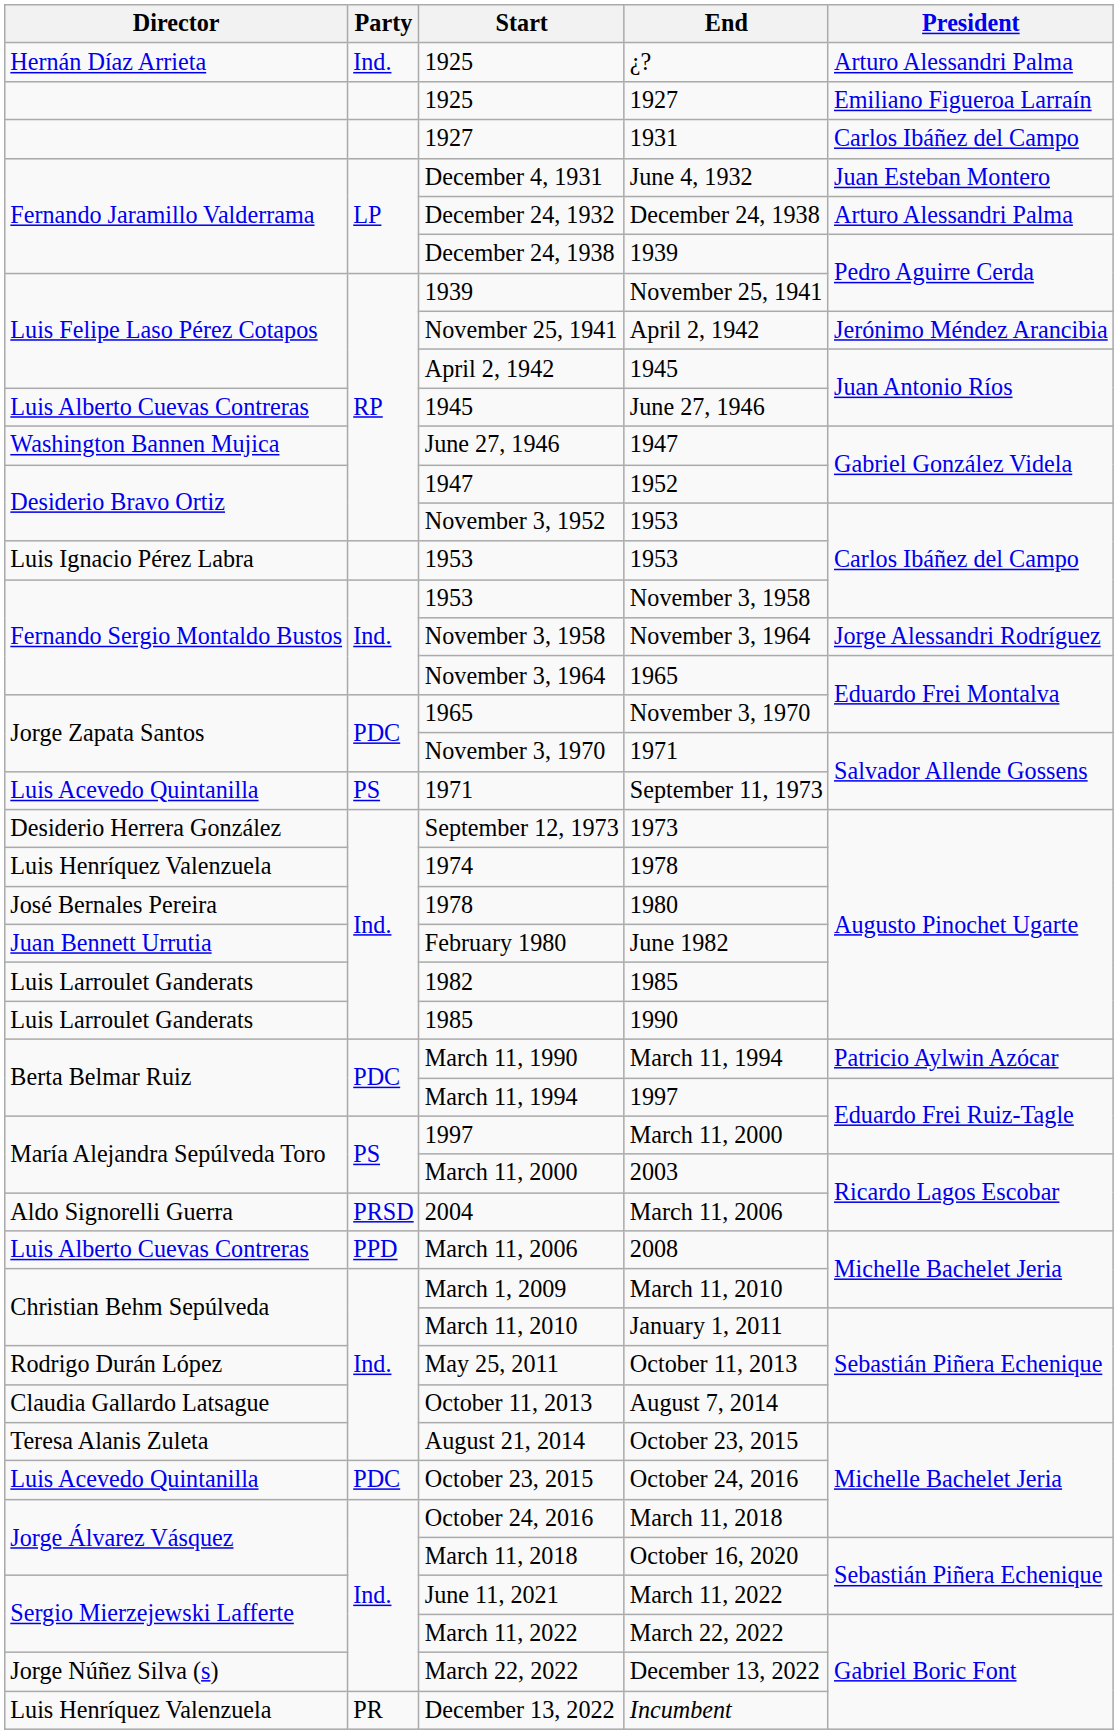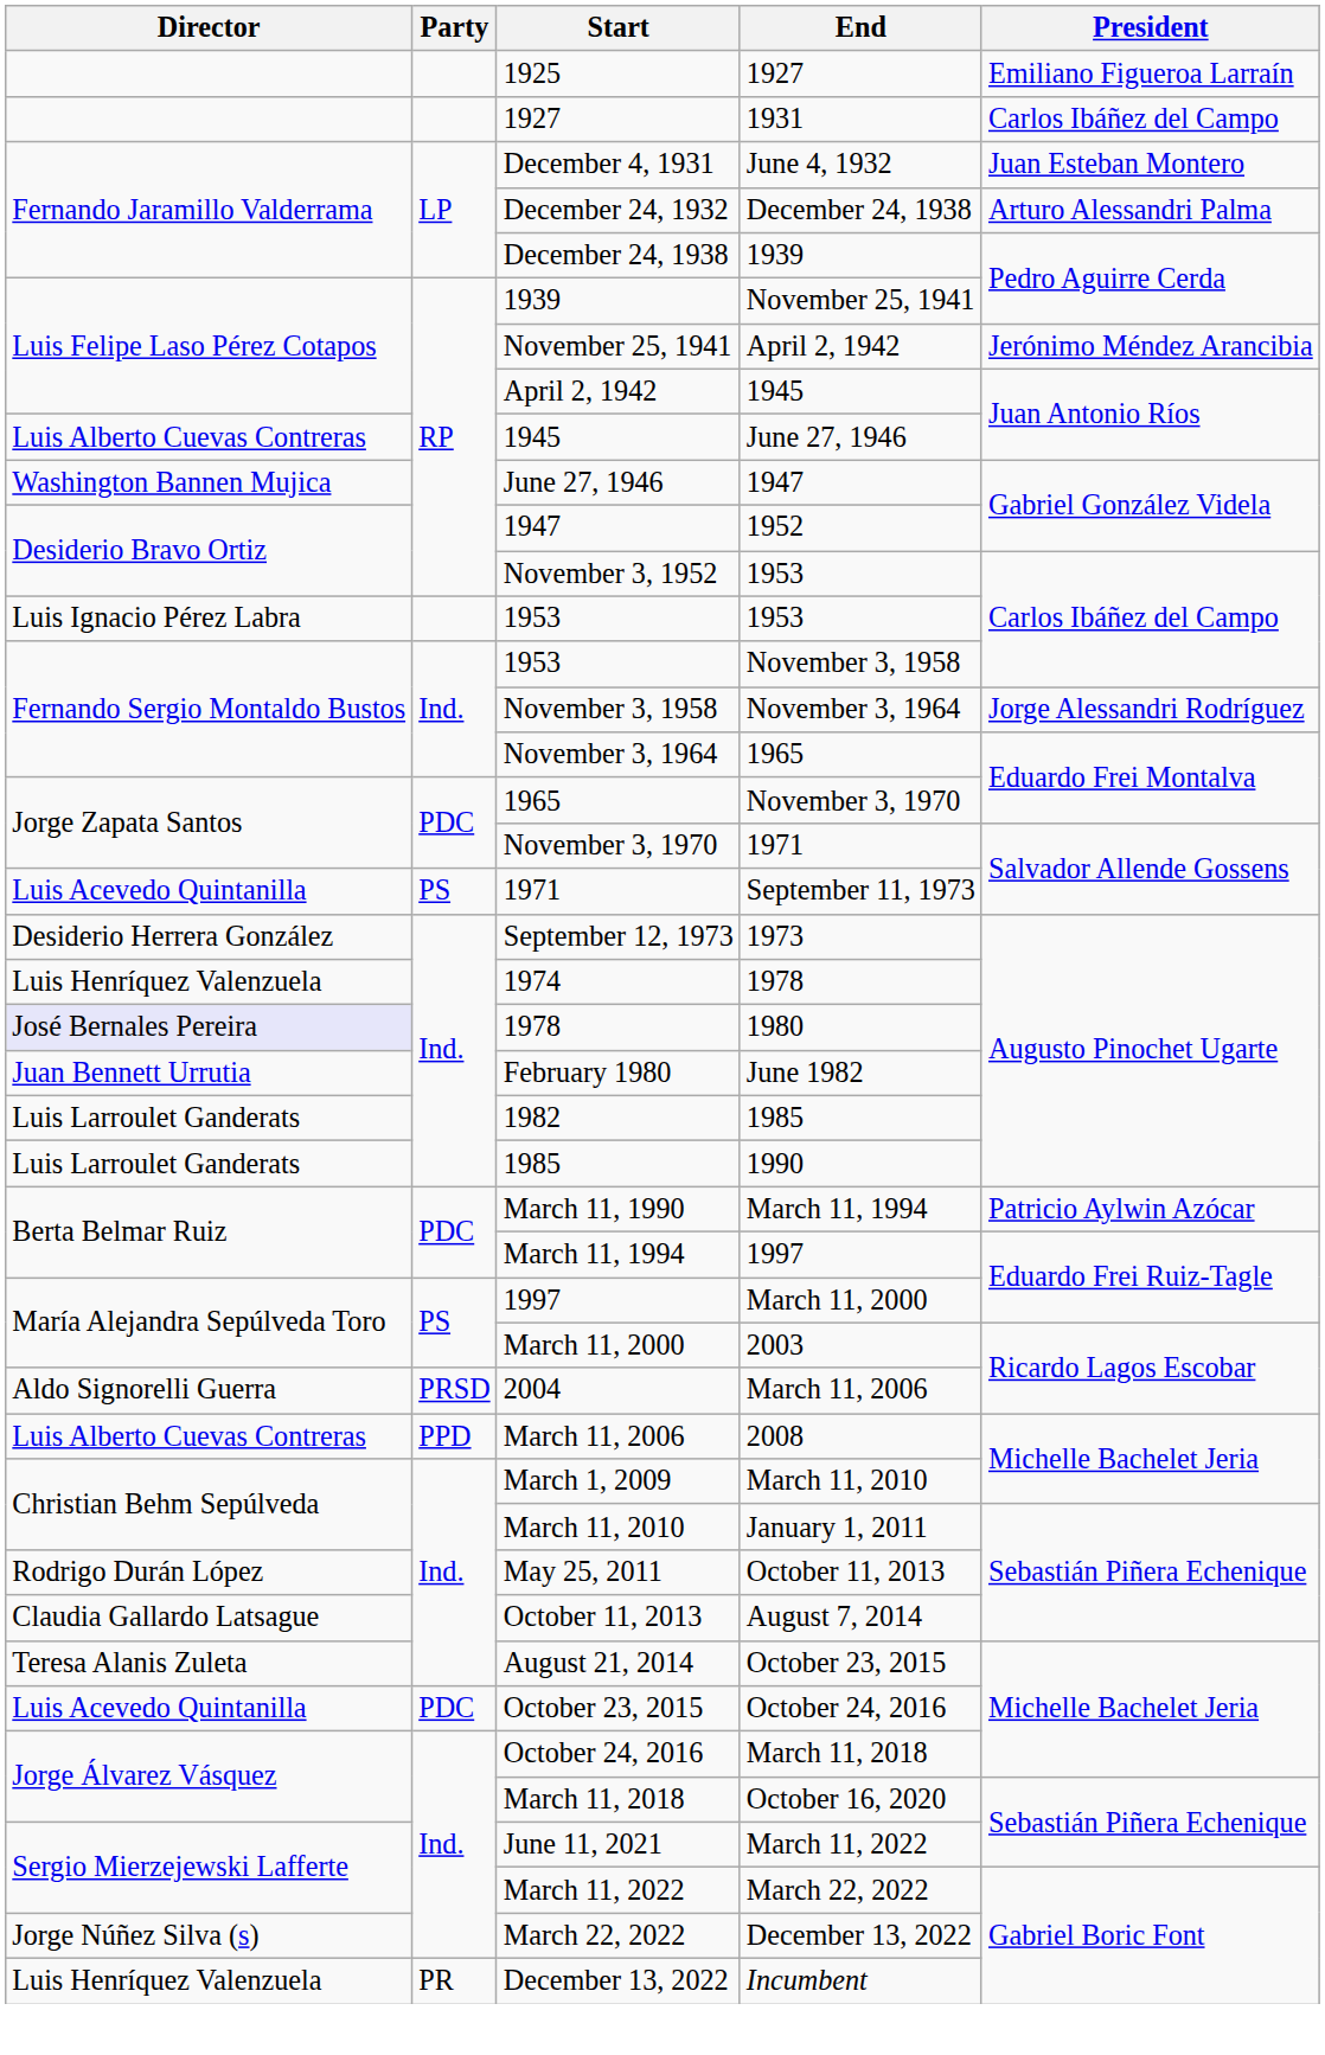- row: Hernán Díaz Arrieta | Ind. | 1925 | ¿? | Arturo Alessandri Palma
1980 | Director: no background -> lavender background
